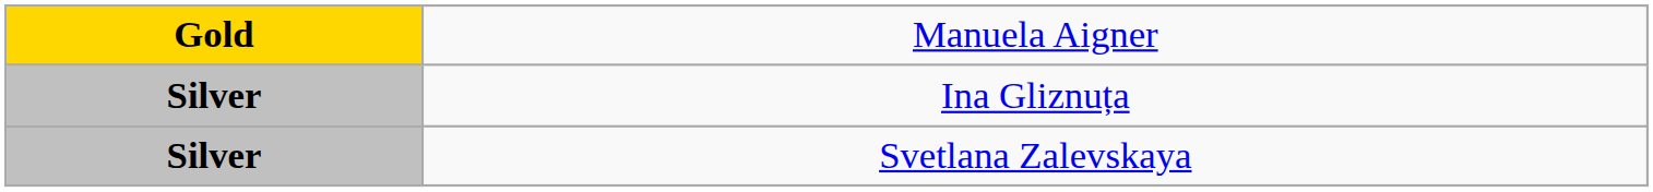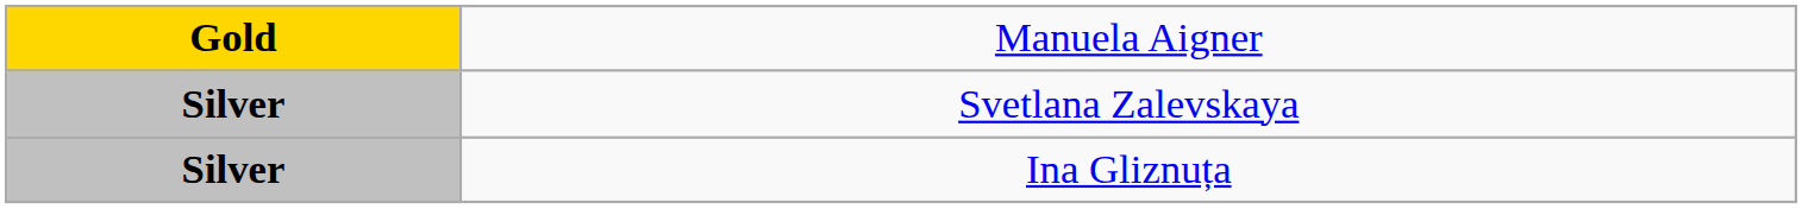rows swapped: Ina Gliznuța <-> Svetlana Zalevskaya
